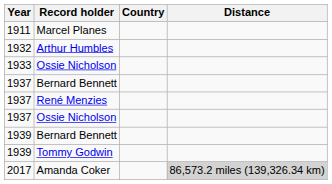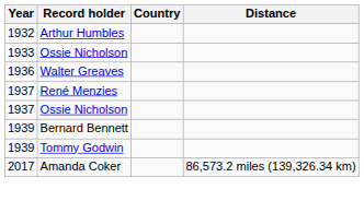- row: 1911 | Marcel Planes
+ row: 1936 | Walter Greaves
- row: 1937 | Bernard Bennett
Amanda Coker | Distance: lightgrey background -> no background
